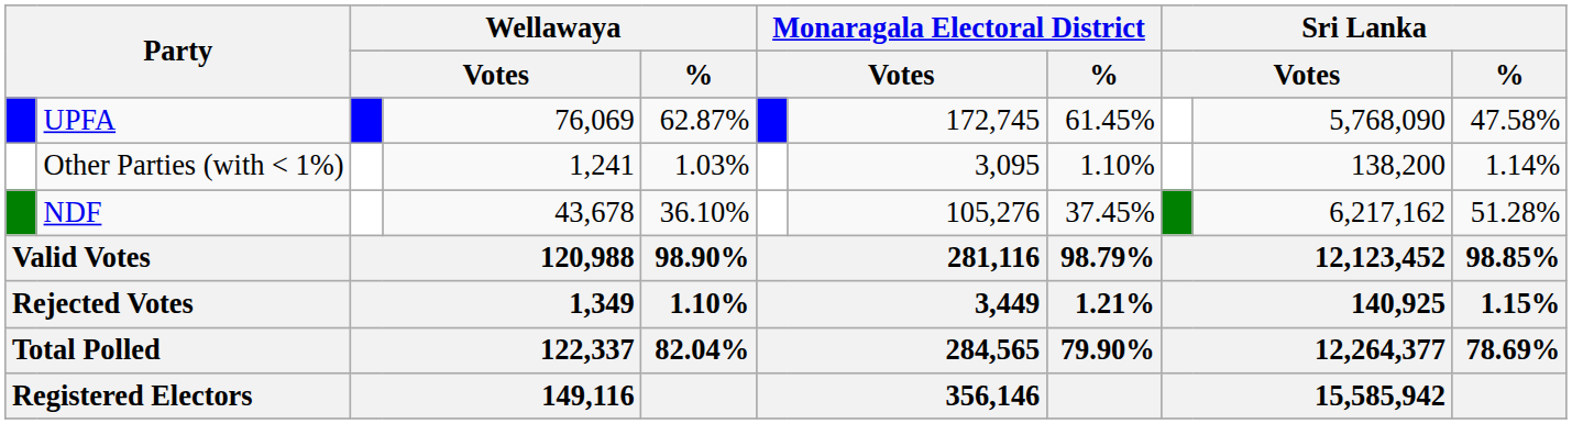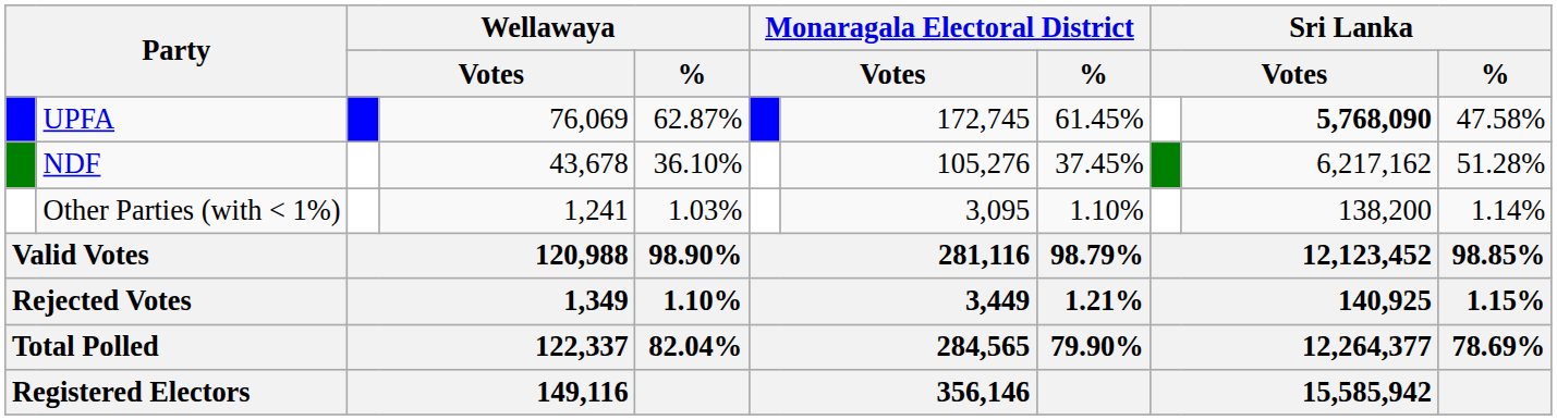UPFA | column 10: normal -> bold
rows swapped: NDF <-> Other Parties (with < 1%)
